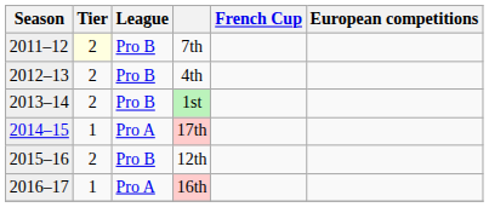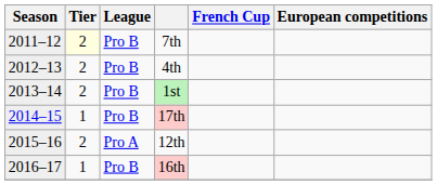17th | League: Pro A -> Pro B
12th | League: Pro B -> Pro A
16th | League: Pro A -> Pro B
